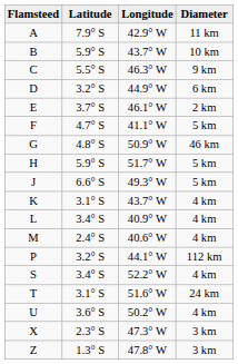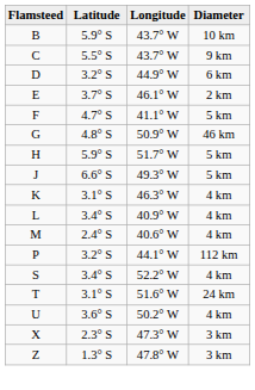- row: A | 7.9° S | 42.9° W | 11 km
C | Longitude: 46.3° W -> 43.7° W
K | Longitude: 43.7° W -> 46.3° W
